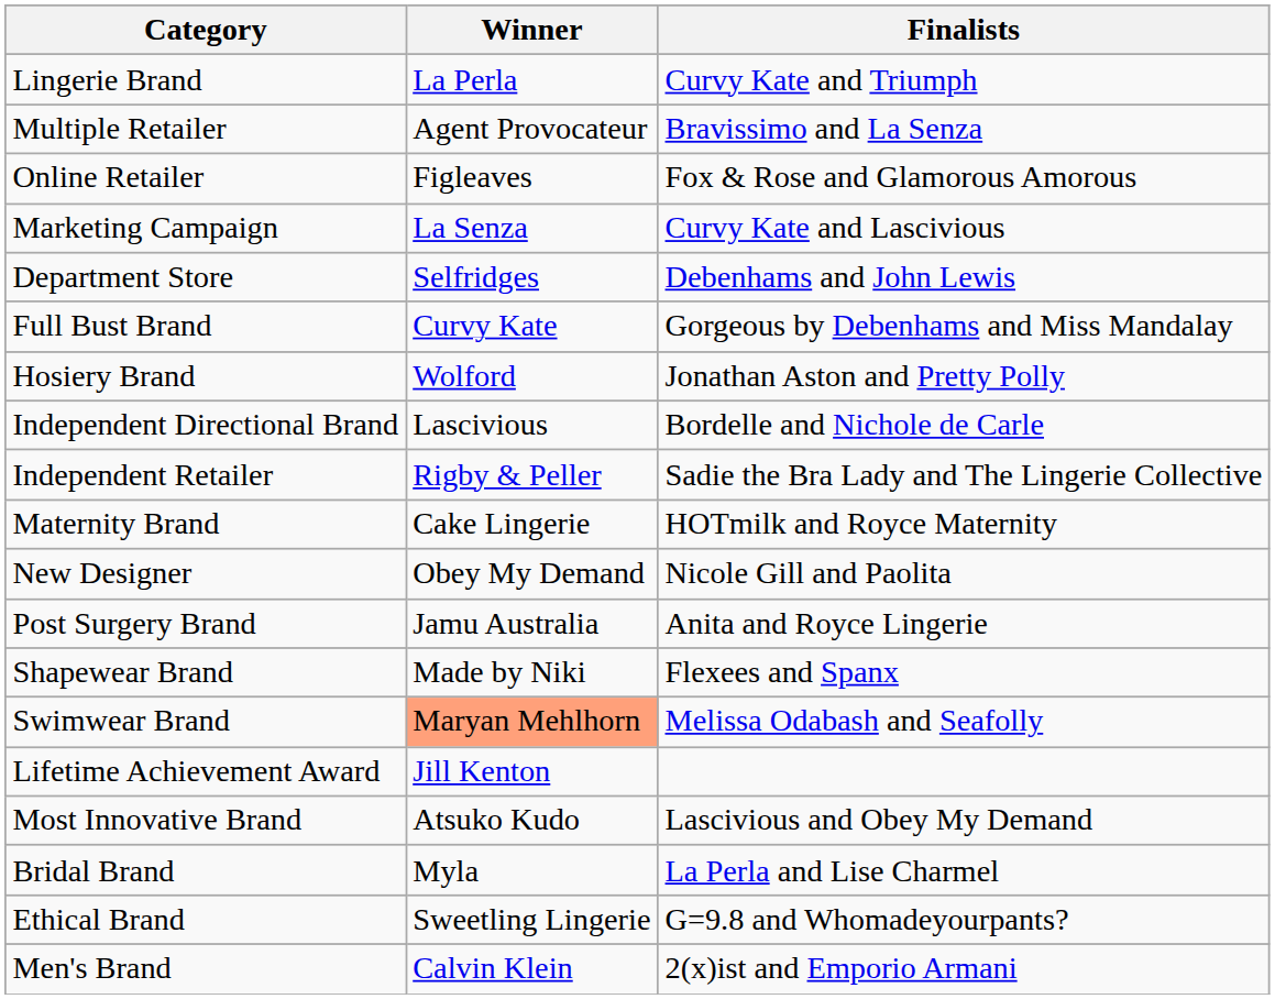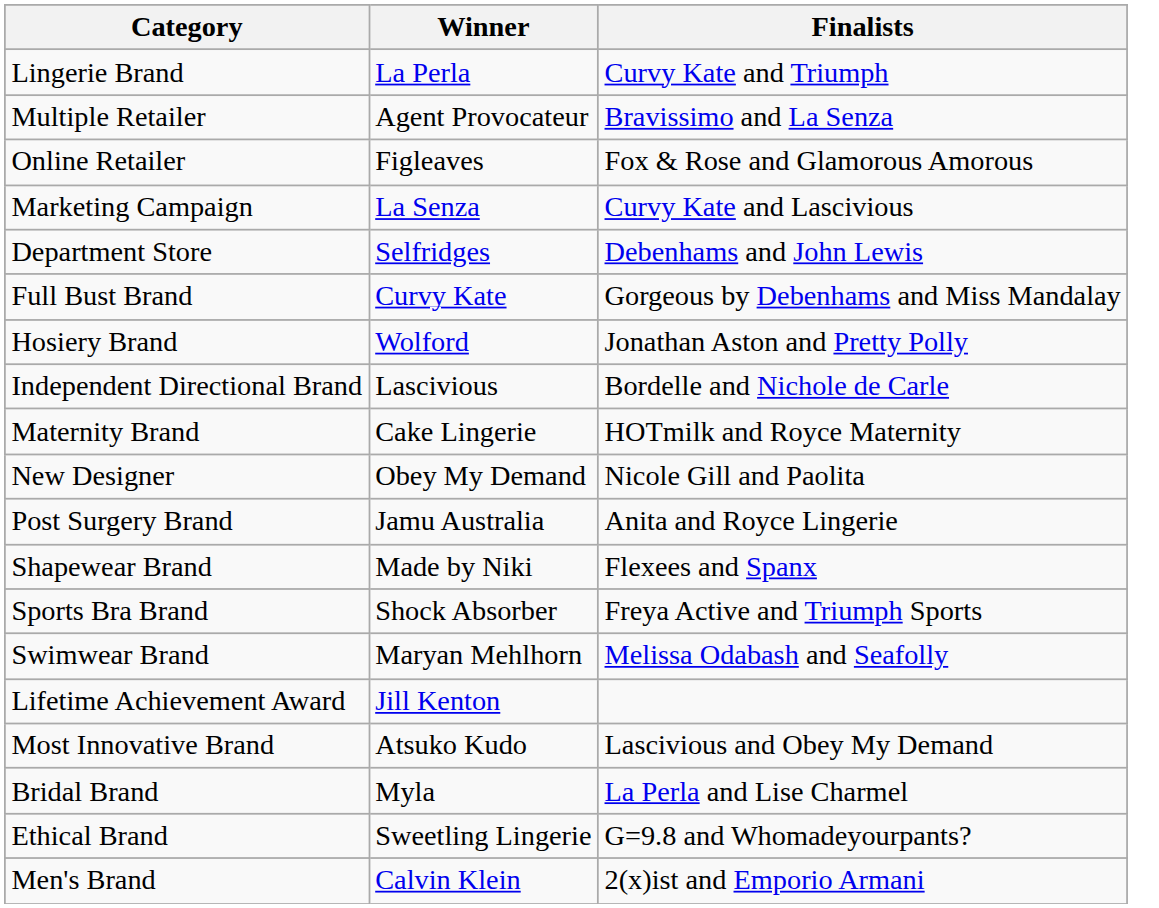- row: Independent Retailer | Rigby & Peller | Sadie the Bra Lady and The Lingerie Collective
+ row: Sports Bra Brand | Shock Absorber | Freya Active and Triumph Sports
Swimwear Brand | Winner: lightsalmon background -> no background
